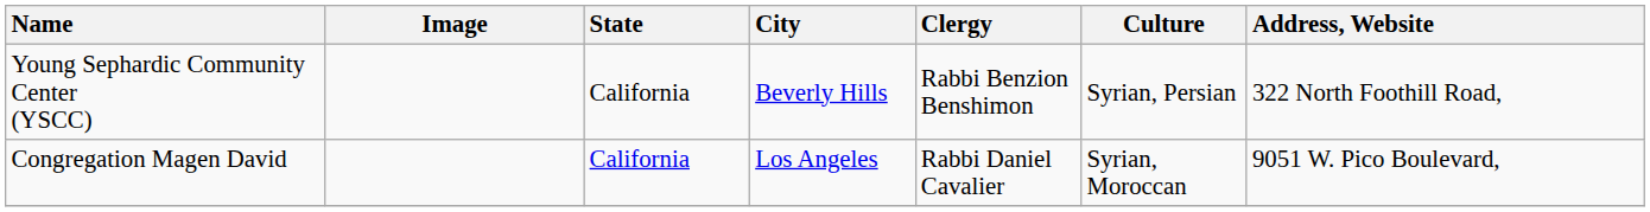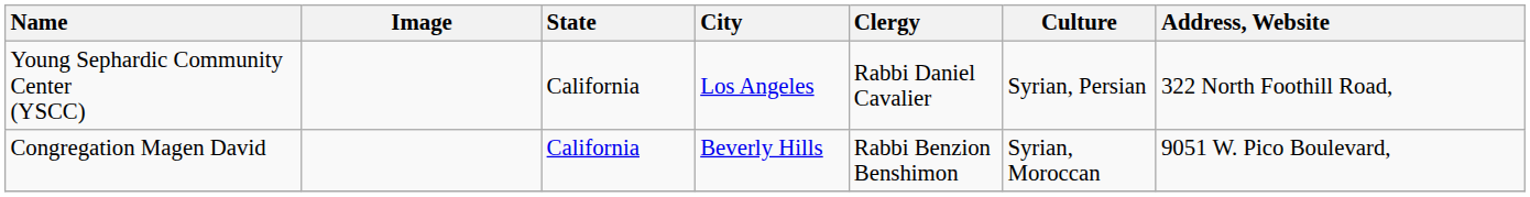Young Sephardic Community Center (YSCC) | City: Beverly Hills -> Los Angeles
Young Sephardic Community Center (YSCC) | Clergy: Rabbi Benzion Benshimon -> Rabbi Daniel Cavalier
Congregation Magen David | City: Los Angeles -> Beverly Hills
Congregation Magen David | Clergy: Rabbi Daniel Cavalier -> Rabbi Benzion Benshimon
